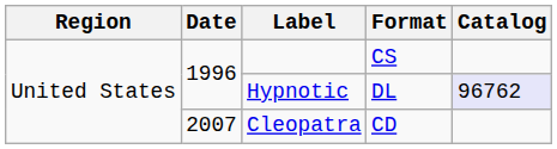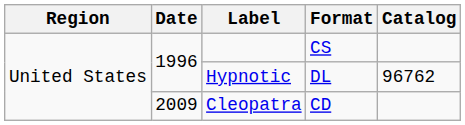Hypnotic | Catalog: lavender background -> no background
Cleopatra | Date: 2007 -> 2009
